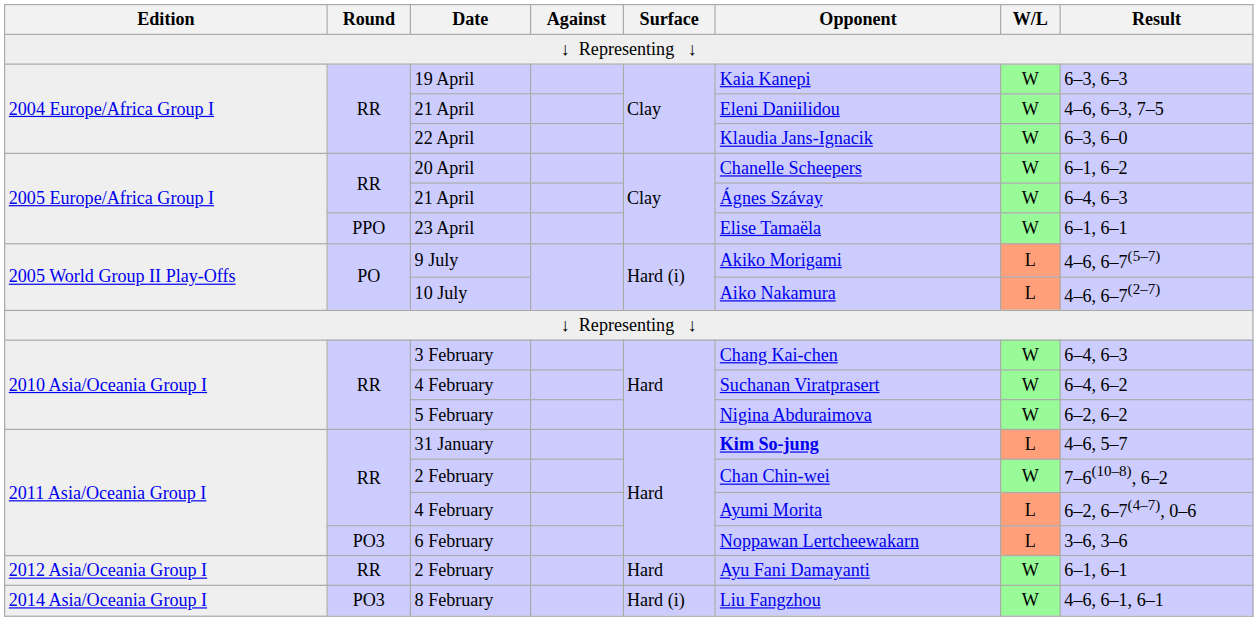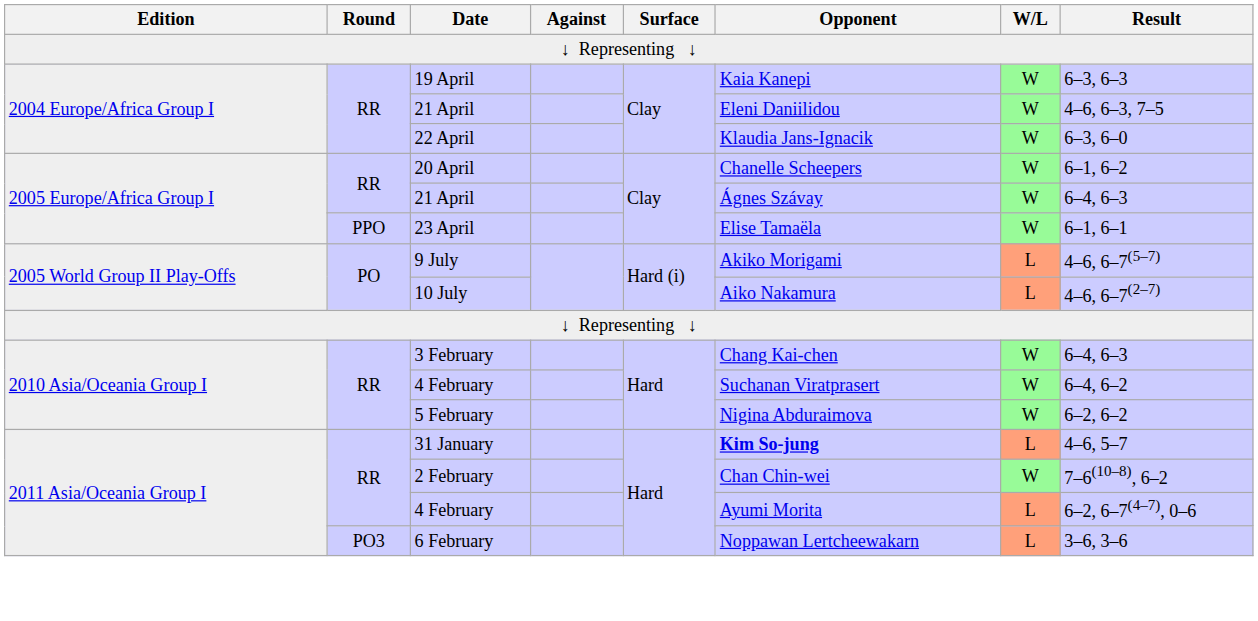- row: 2012 Asia/Oceania Group I | RR | 2 February | Hard | Ayu Fani Damayanti | W | 6–1, 6–1
- row: 2014 Asia/Oceania Group I | PO3 | 8 February | Hard (i) | Liu Fangzhou | W | 4–6, 6–1, 6–1
